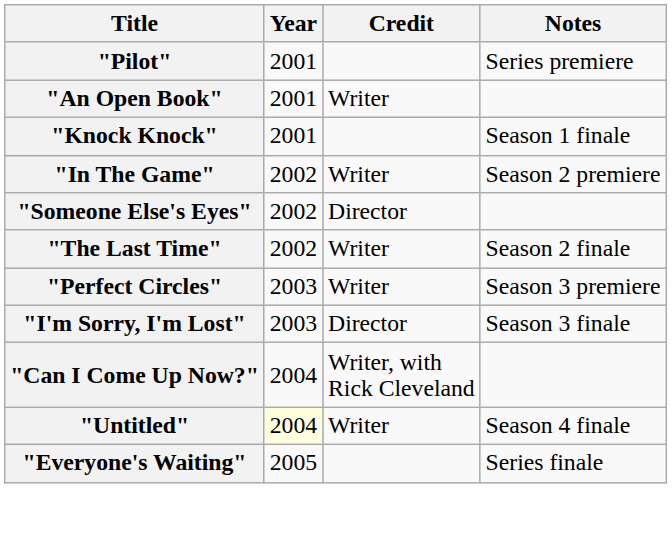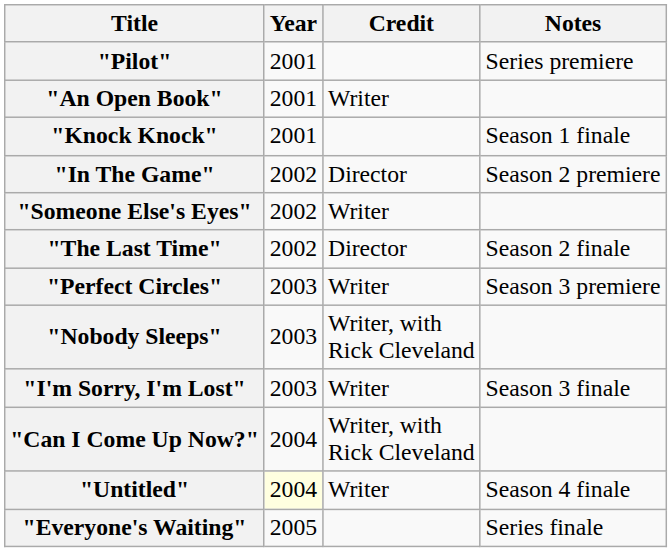"In The Game" | Credit: Writer -> Director
"Someone Else's Eyes" | Credit: Director -> Writer
"The Last Time" | Credit: Writer -> Director
+ row: "Nobody Sleeps" | 2003 | Writer, with Rick Cleveland
"I'm Sorry, I'm Lost" | Credit: Director -> Writer
